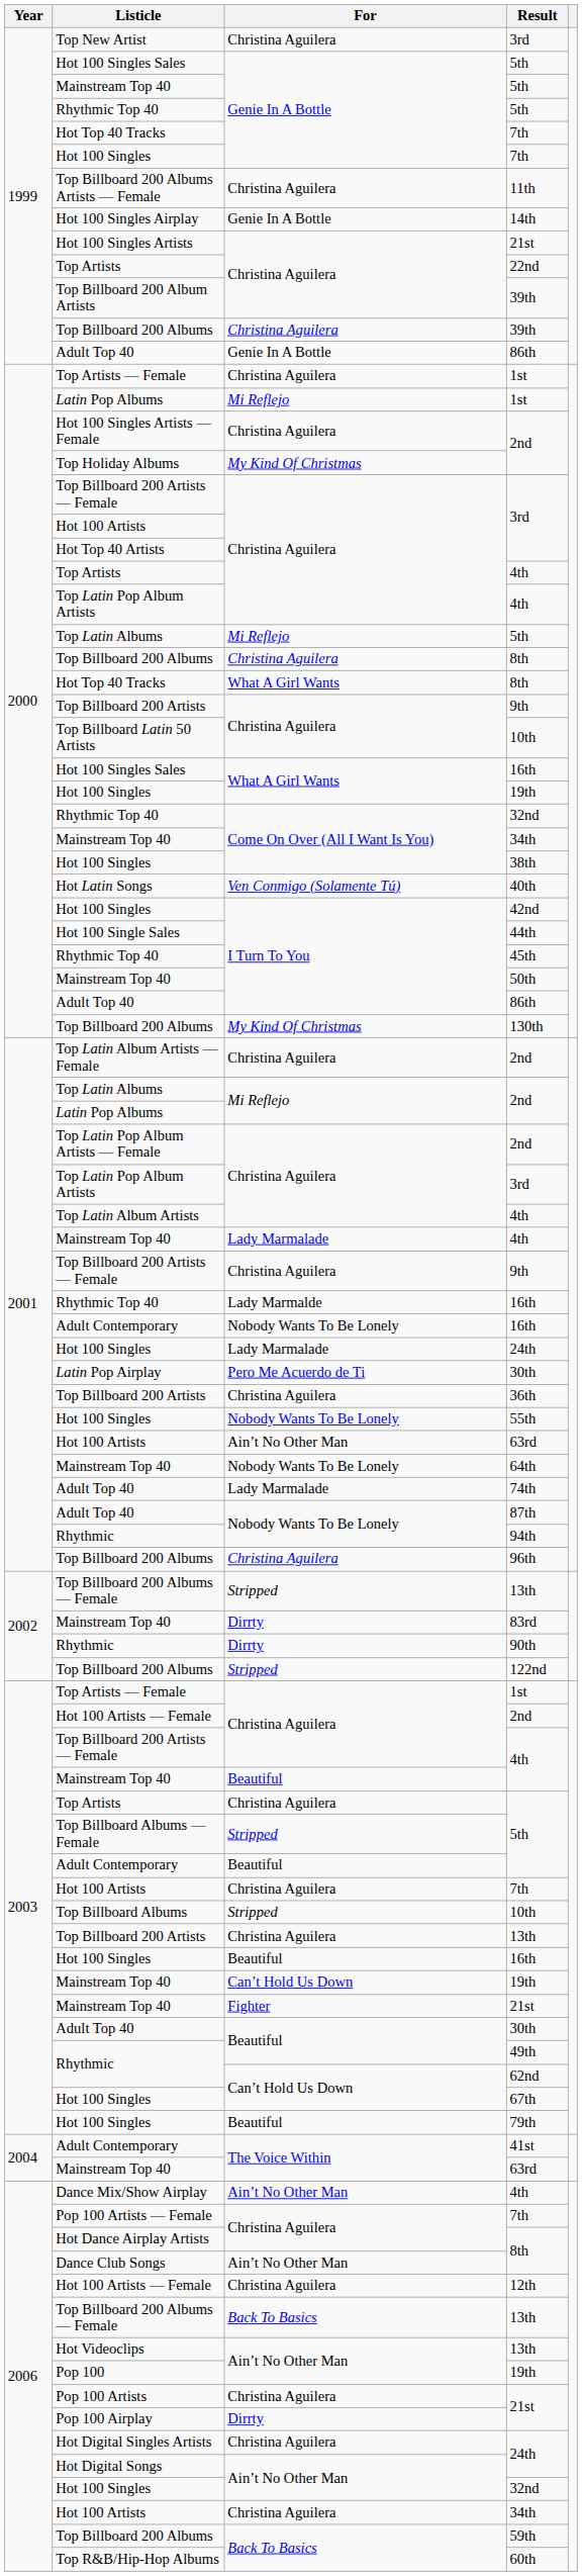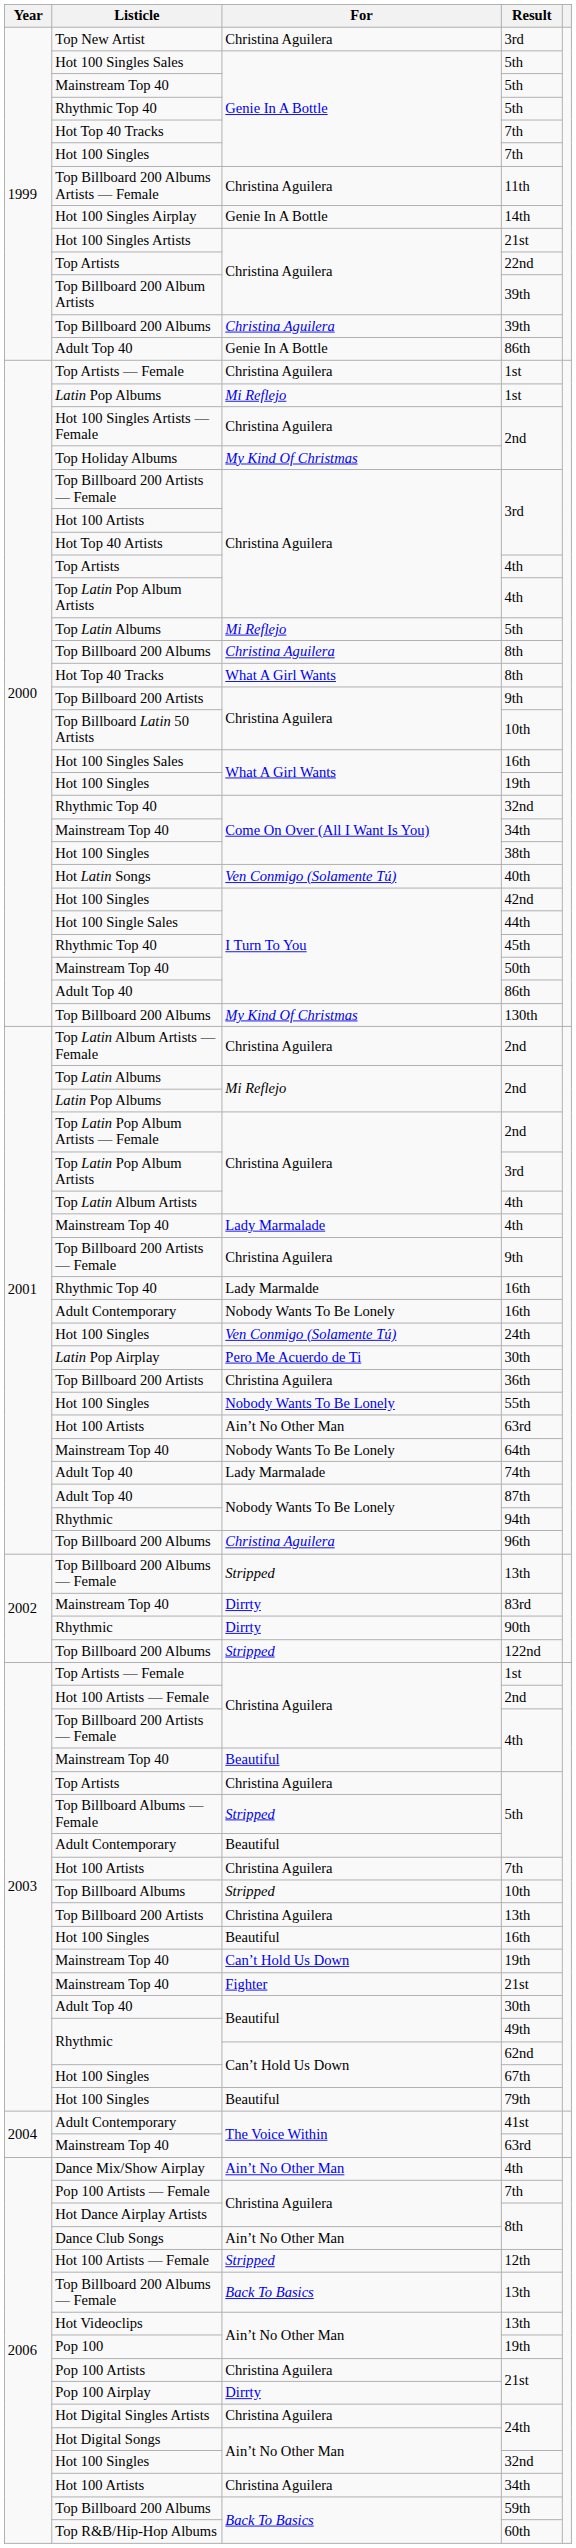Hot 100 Singles / 24th | For: Lady Marmalade -> Ven Conmigo (Solamente Tú)
12th | For: Christina Aguilera -> Stripped
